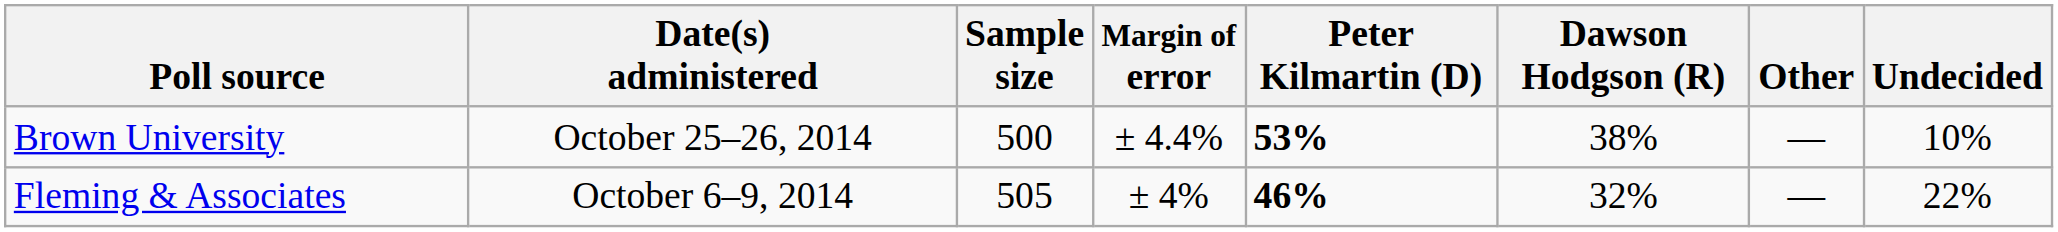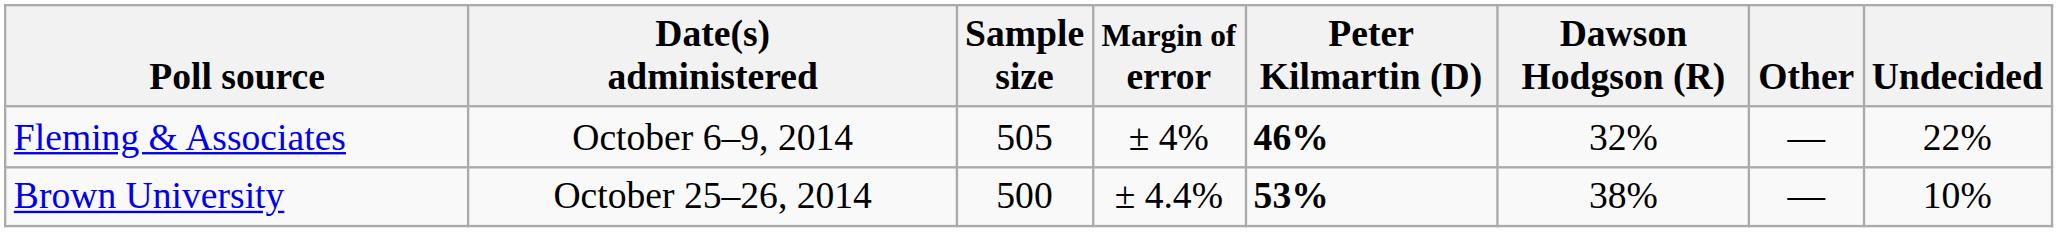rows swapped: Brown University <-> Fleming & Associates
